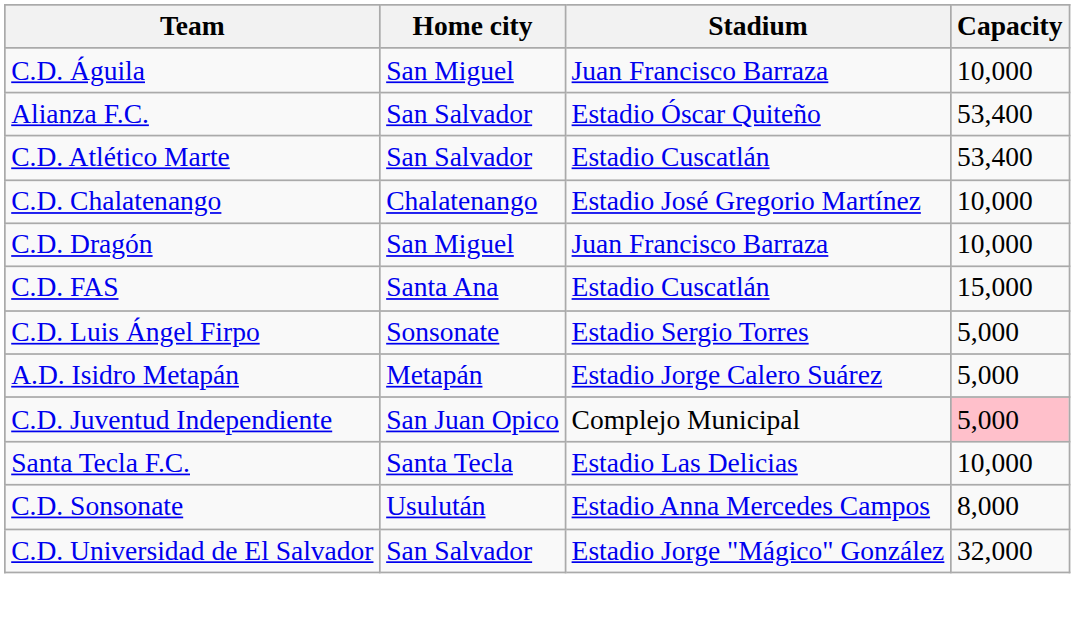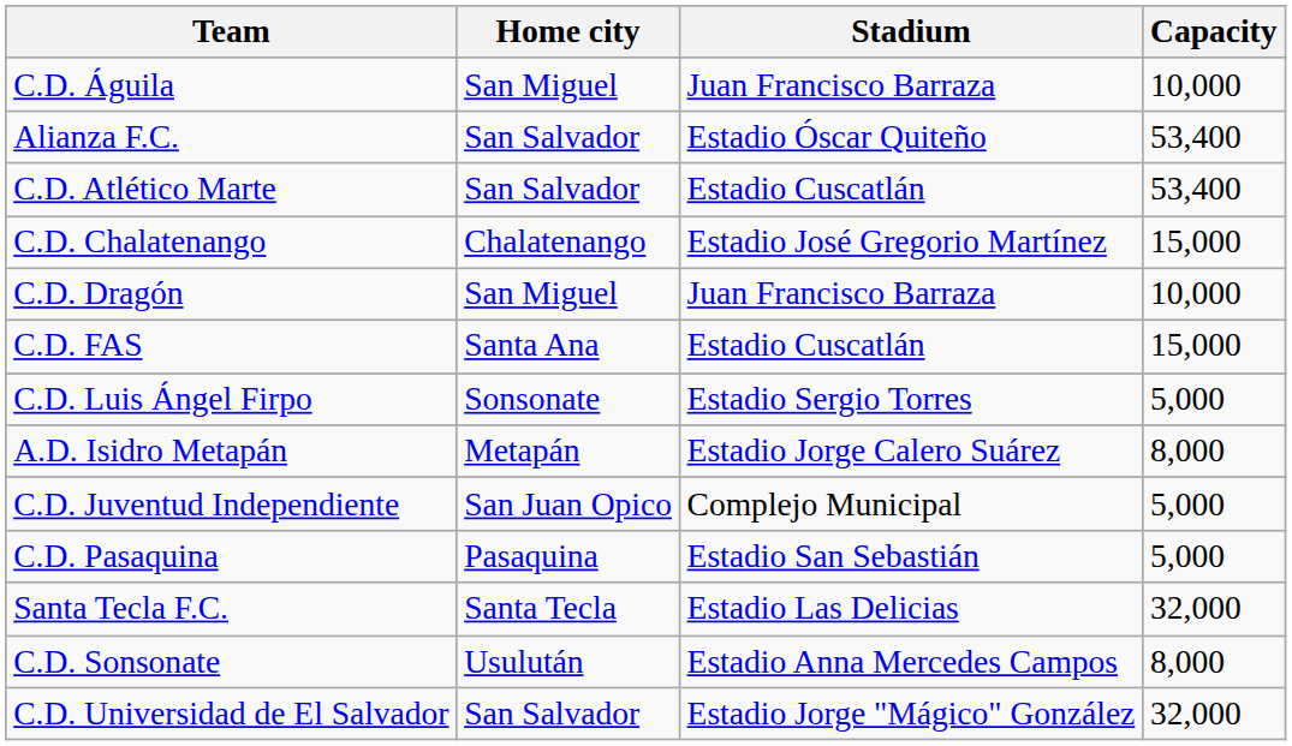C.D. Chalatenango | Capacity: 10,000 -> 15,000
A.D. Isidro Metapán | Capacity: 5,000 -> 8,000
C.D. Juventud Independiente | Capacity: pink background -> no background
+ row: C.D. Pasaquina | Pasaquina | Estadio San Sebastián | 5,000
Santa Tecla F.C. | Capacity: 10,000 -> 32,000
